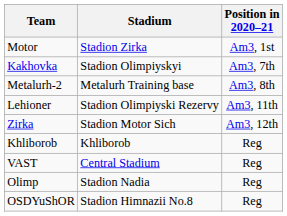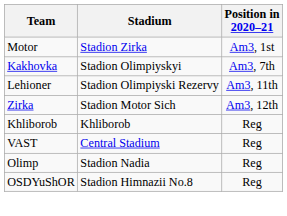- row: Metalurh-2 | Metalurh Training base | Am3, 8th
